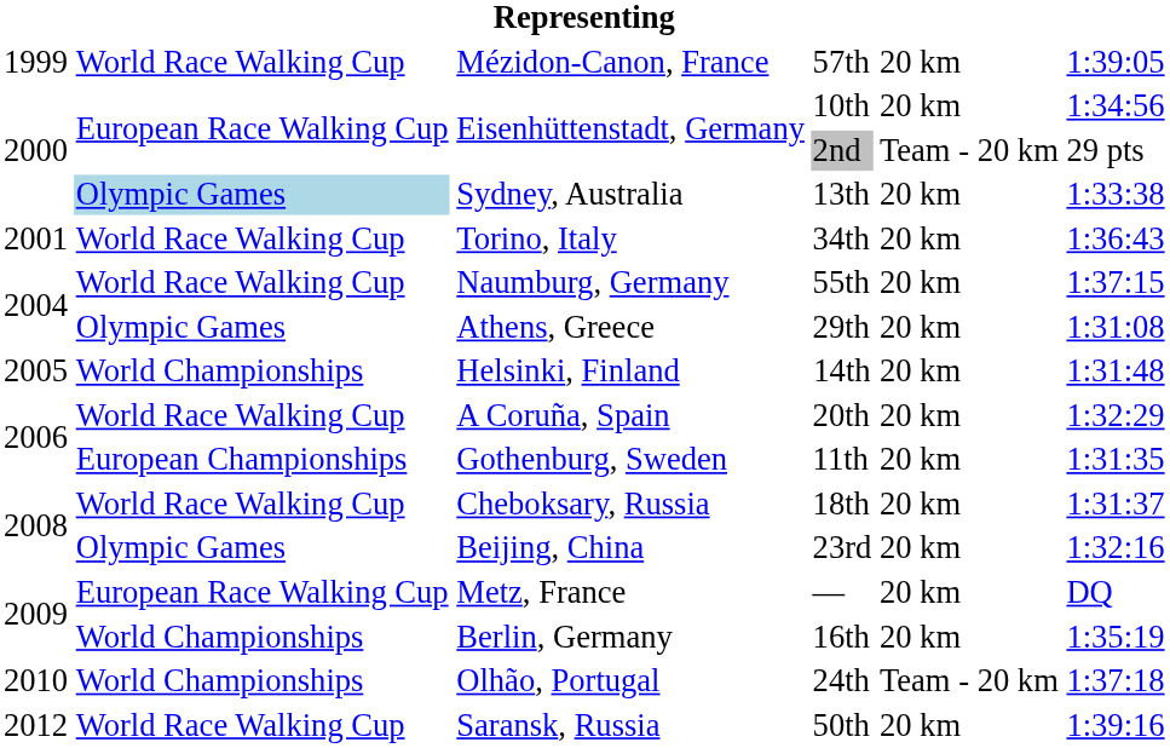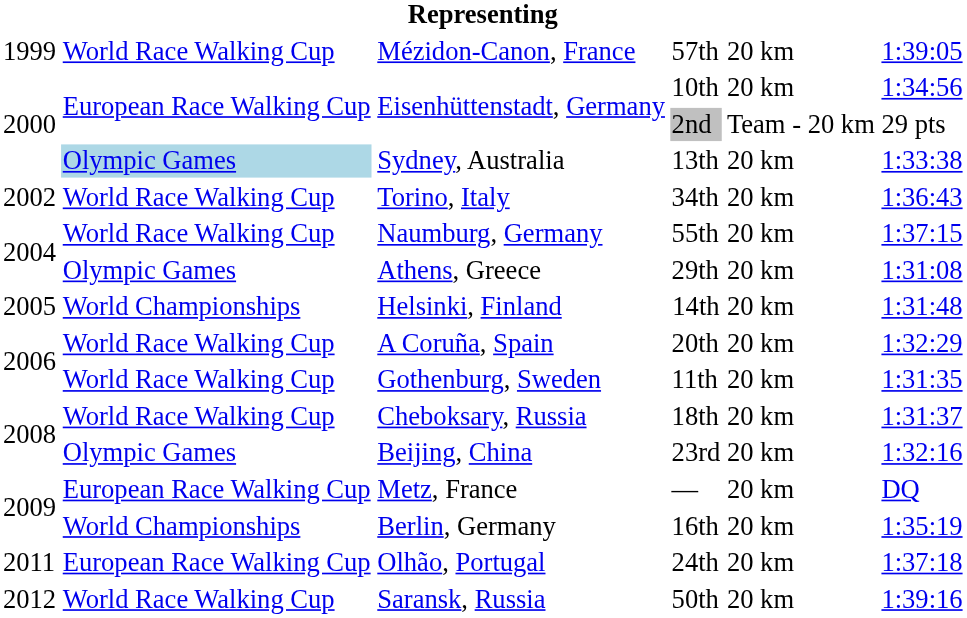34th | column 1: 2001 -> 2002
11th | column 2: European Championships -> World Race Walking Cup
24th | column 1: 2010 -> 2011
24th | column 2: World Championships -> European Race Walking Cup
24th | column 5: Team - 20 km -> 20 km
